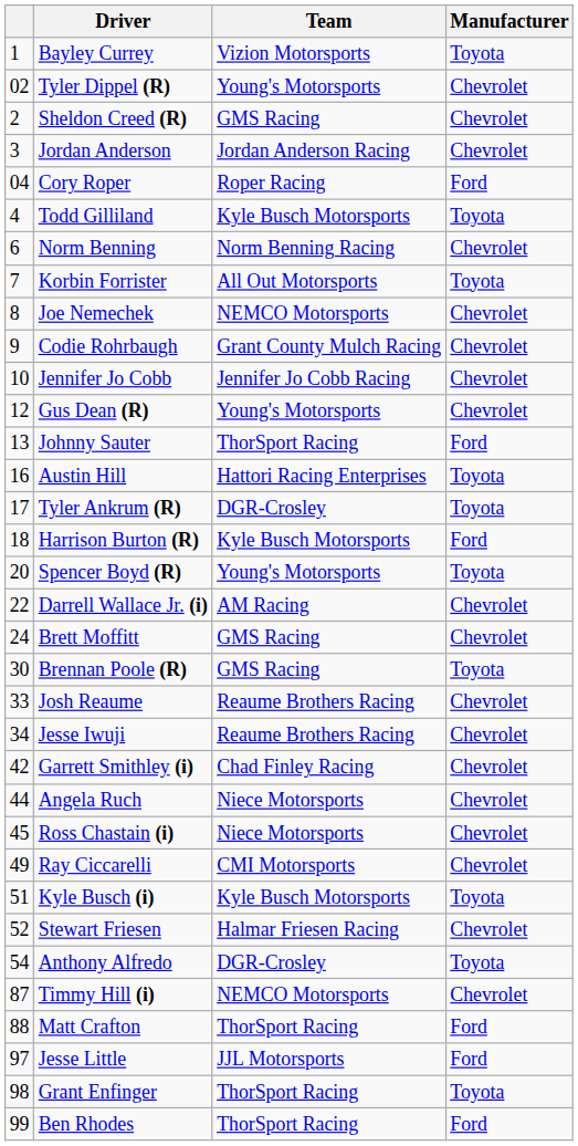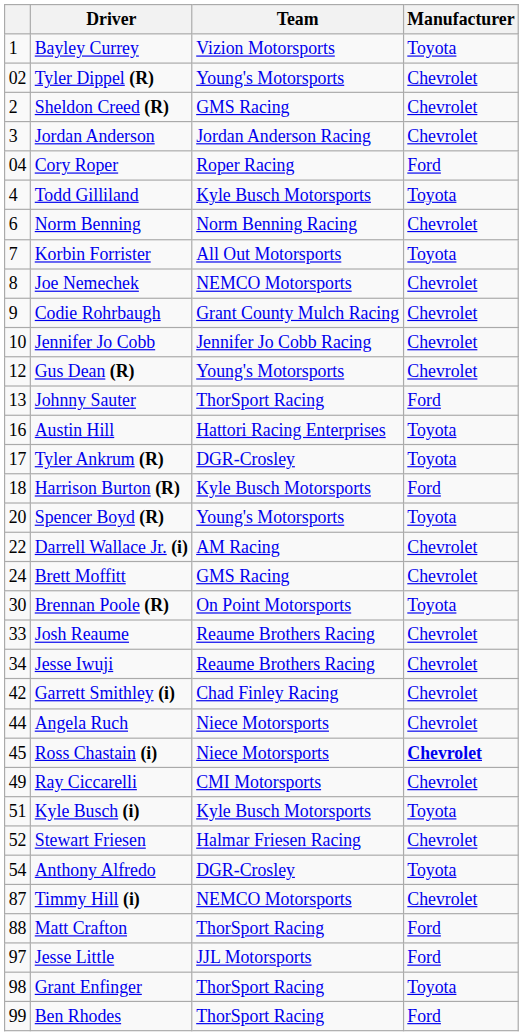Brennan Poole (R) | Team: GMS Racing -> On Point Motorsports
Ross Chastain (i) | Manufacturer: normal -> bold
